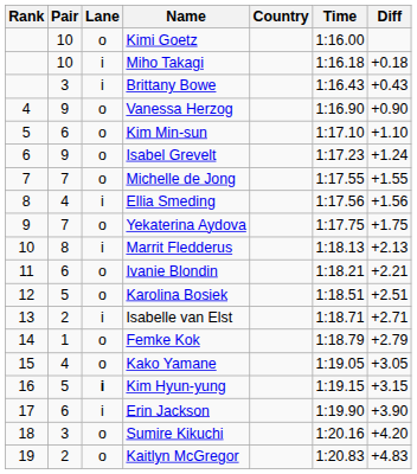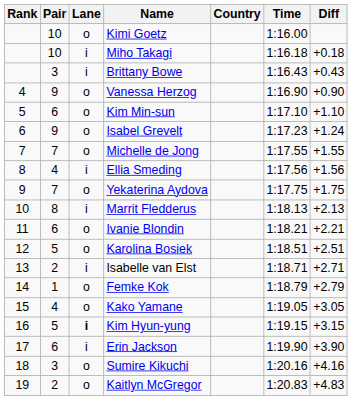Sumire Kikuchi | Diff: +4.20 -> +4.16
